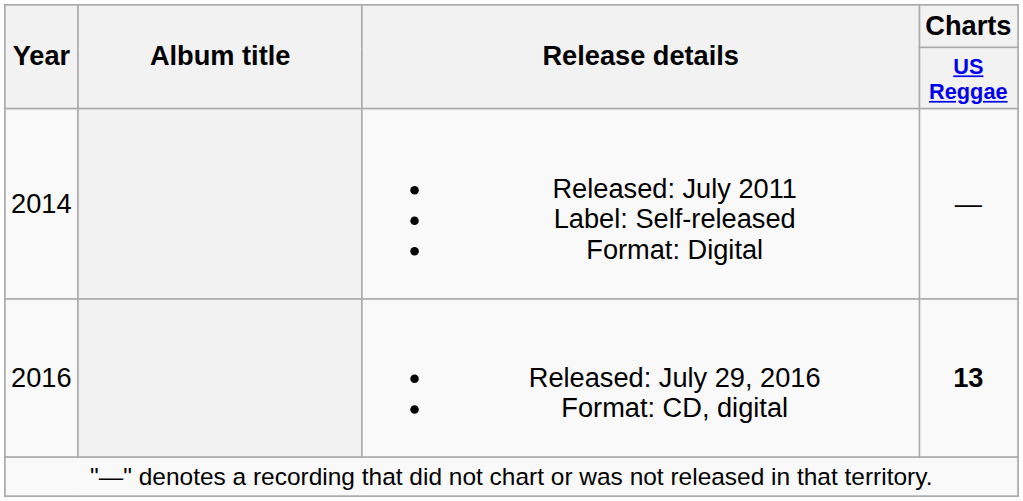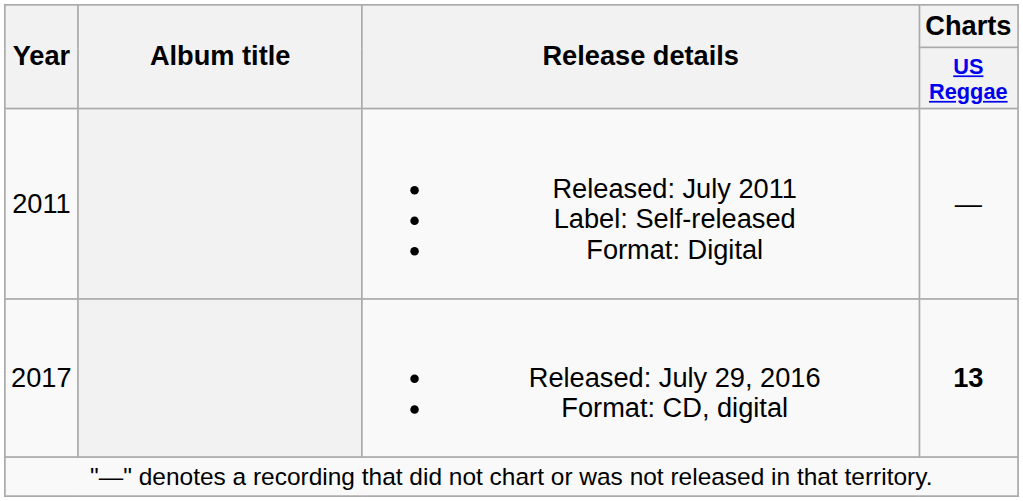Released: July 2011 Label: Self-released Format: Digital | Year: 2014 -> 2011
Released: July 29, 2016 Format: CD, digital | Year: 2016 -> 2017
